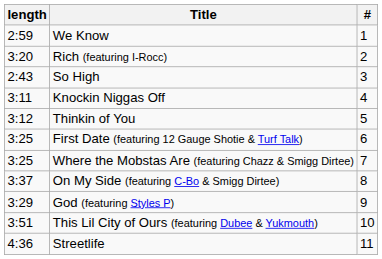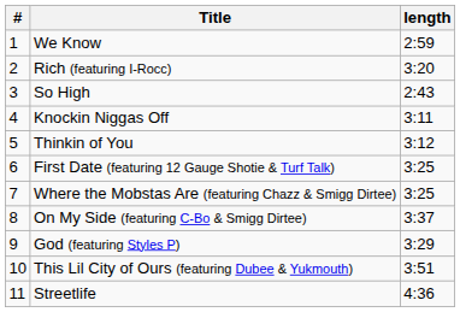columns swapped: # <-> length
